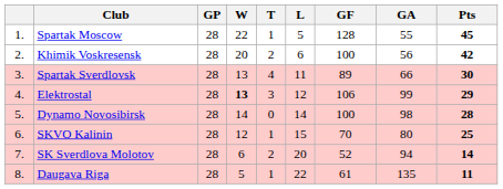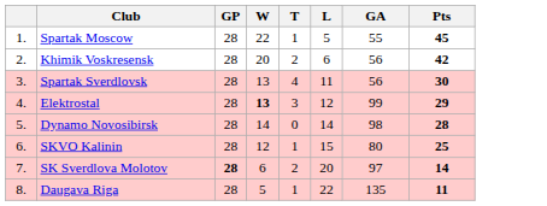- column: GF | 128 | 100 | 89 | 106 | 100 | 70 | 52 | 61
Spartak Sverdlovsk | GA: 66 -> 56
SK Sverdlova Molotov | GP: normal -> bold
SK Sverdlova Molotov | GA: 94 -> 97
